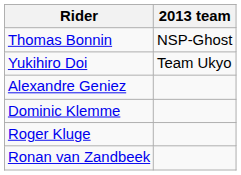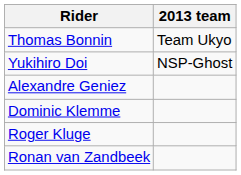Thomas Bonnin | 2013 team: NSP-Ghost -> Team Ukyo
Yukihiro Doi | 2013 team: Team Ukyo -> NSP-Ghost
